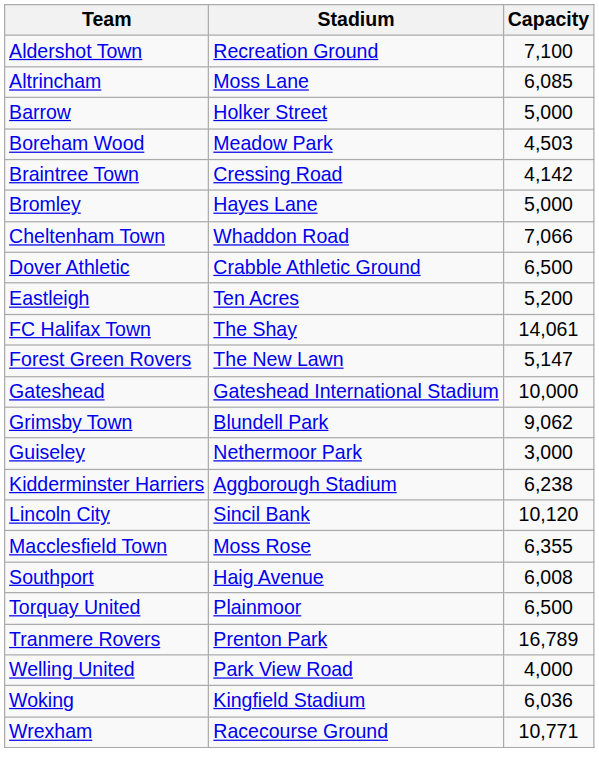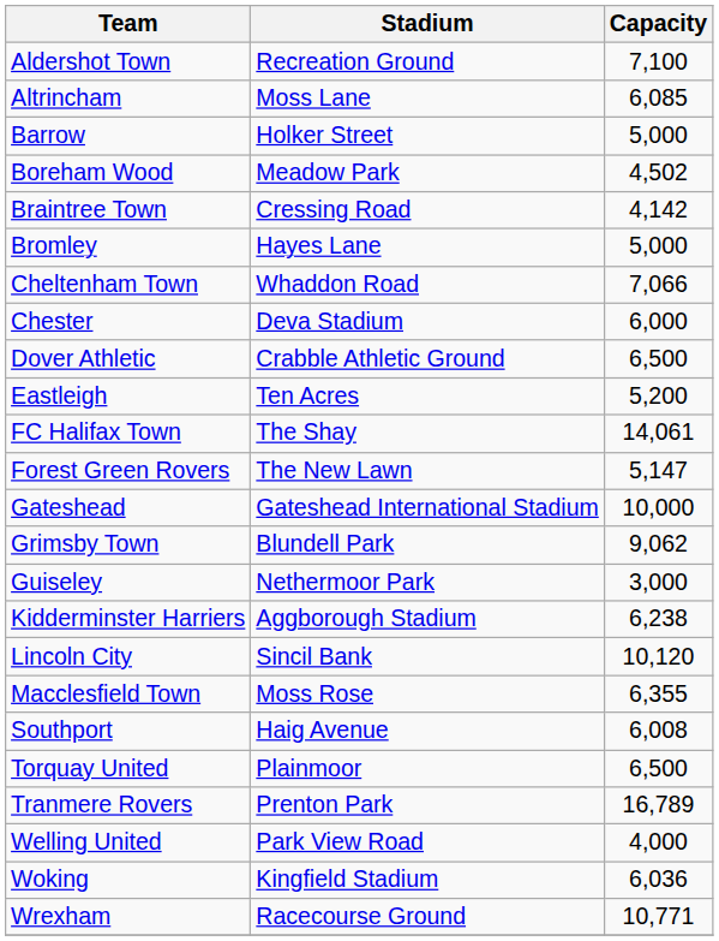Boreham Wood | Capacity: 4,503 -> 4,502
+ row: Chester | Deva Stadium | 6,000
